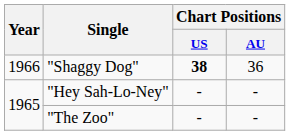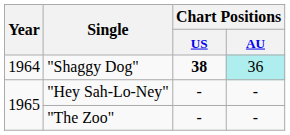"Shaggy Dog" | Year: 1966 -> 1964
"Shaggy Dog" | Chart Positions / AU: no background -> paleturquoise background
